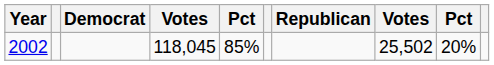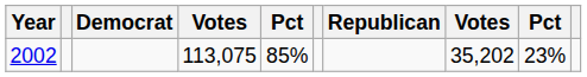2002 | column 4: 118,045 -> 113,075
2002 | column 8: 25,502 -> 35,202
2002 | column 9: 20% -> 23%
